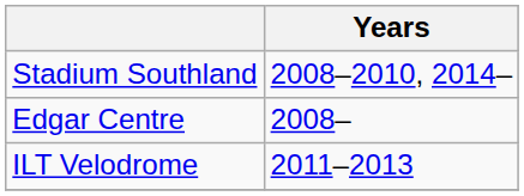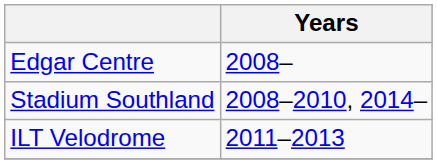rows swapped: Stadium Southland <-> Edgar Centre
